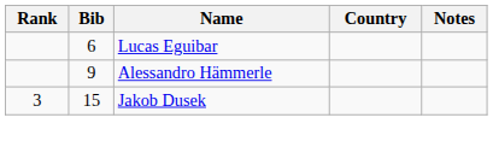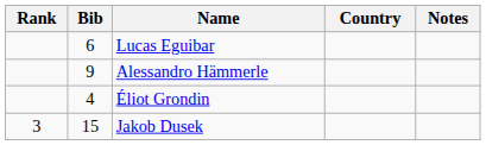+ row: 4 | Éliot Grondin
